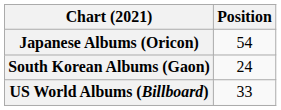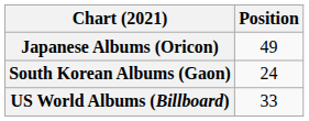Japanese Albums (Oricon) | Position: 54 -> 49
